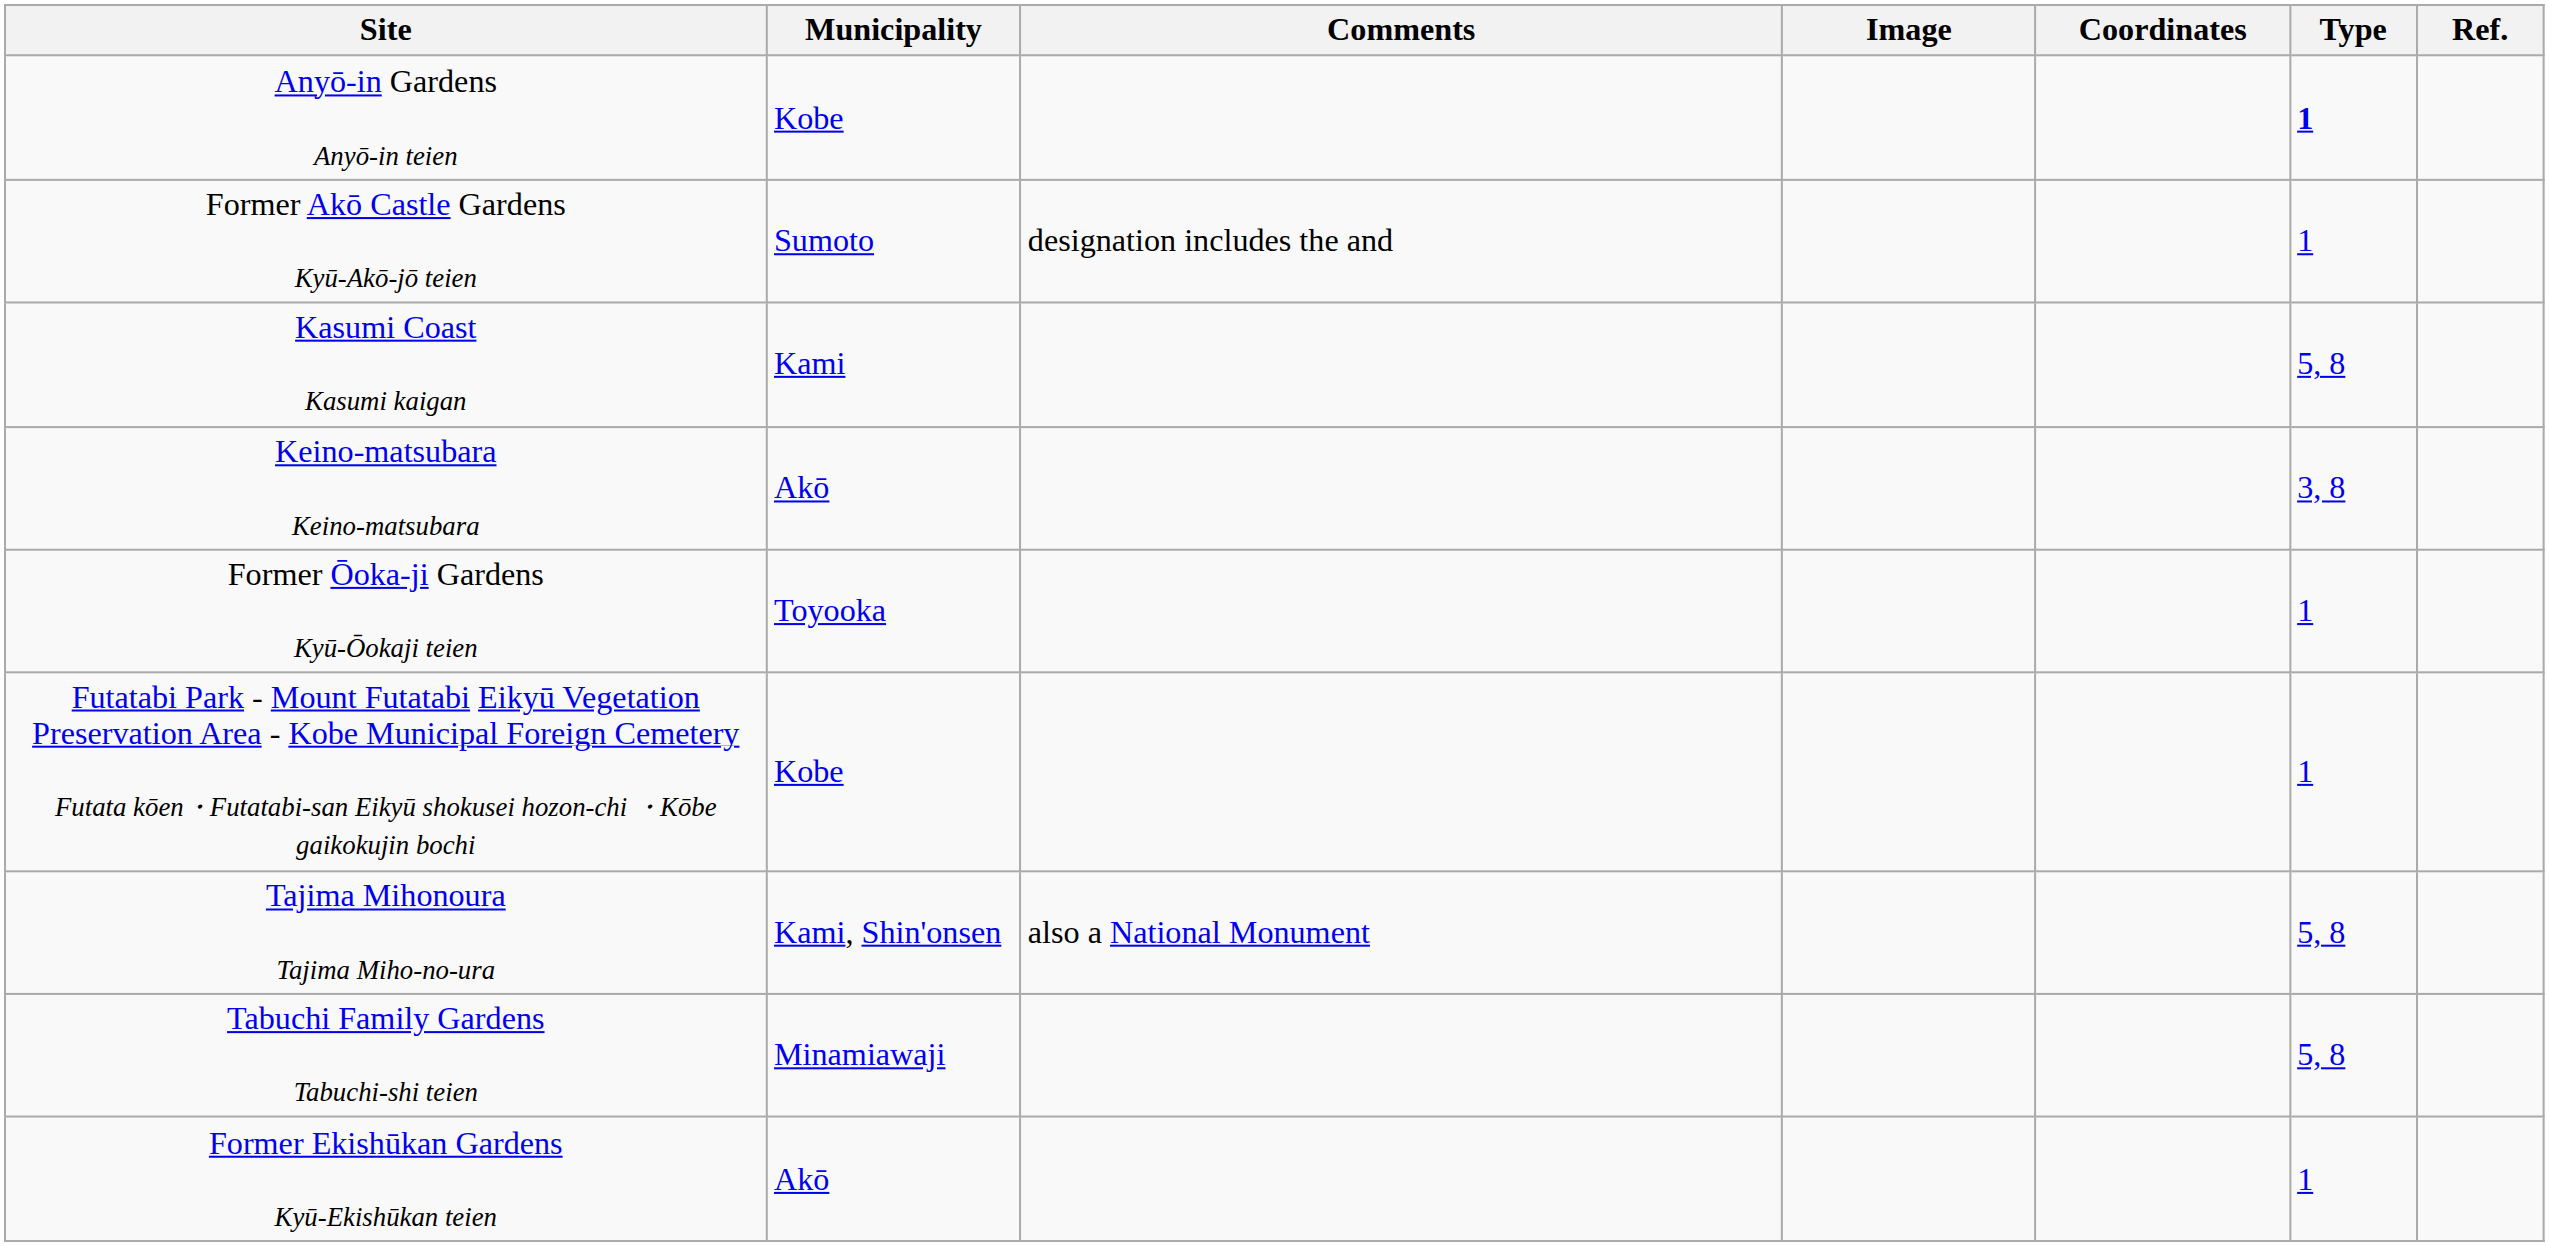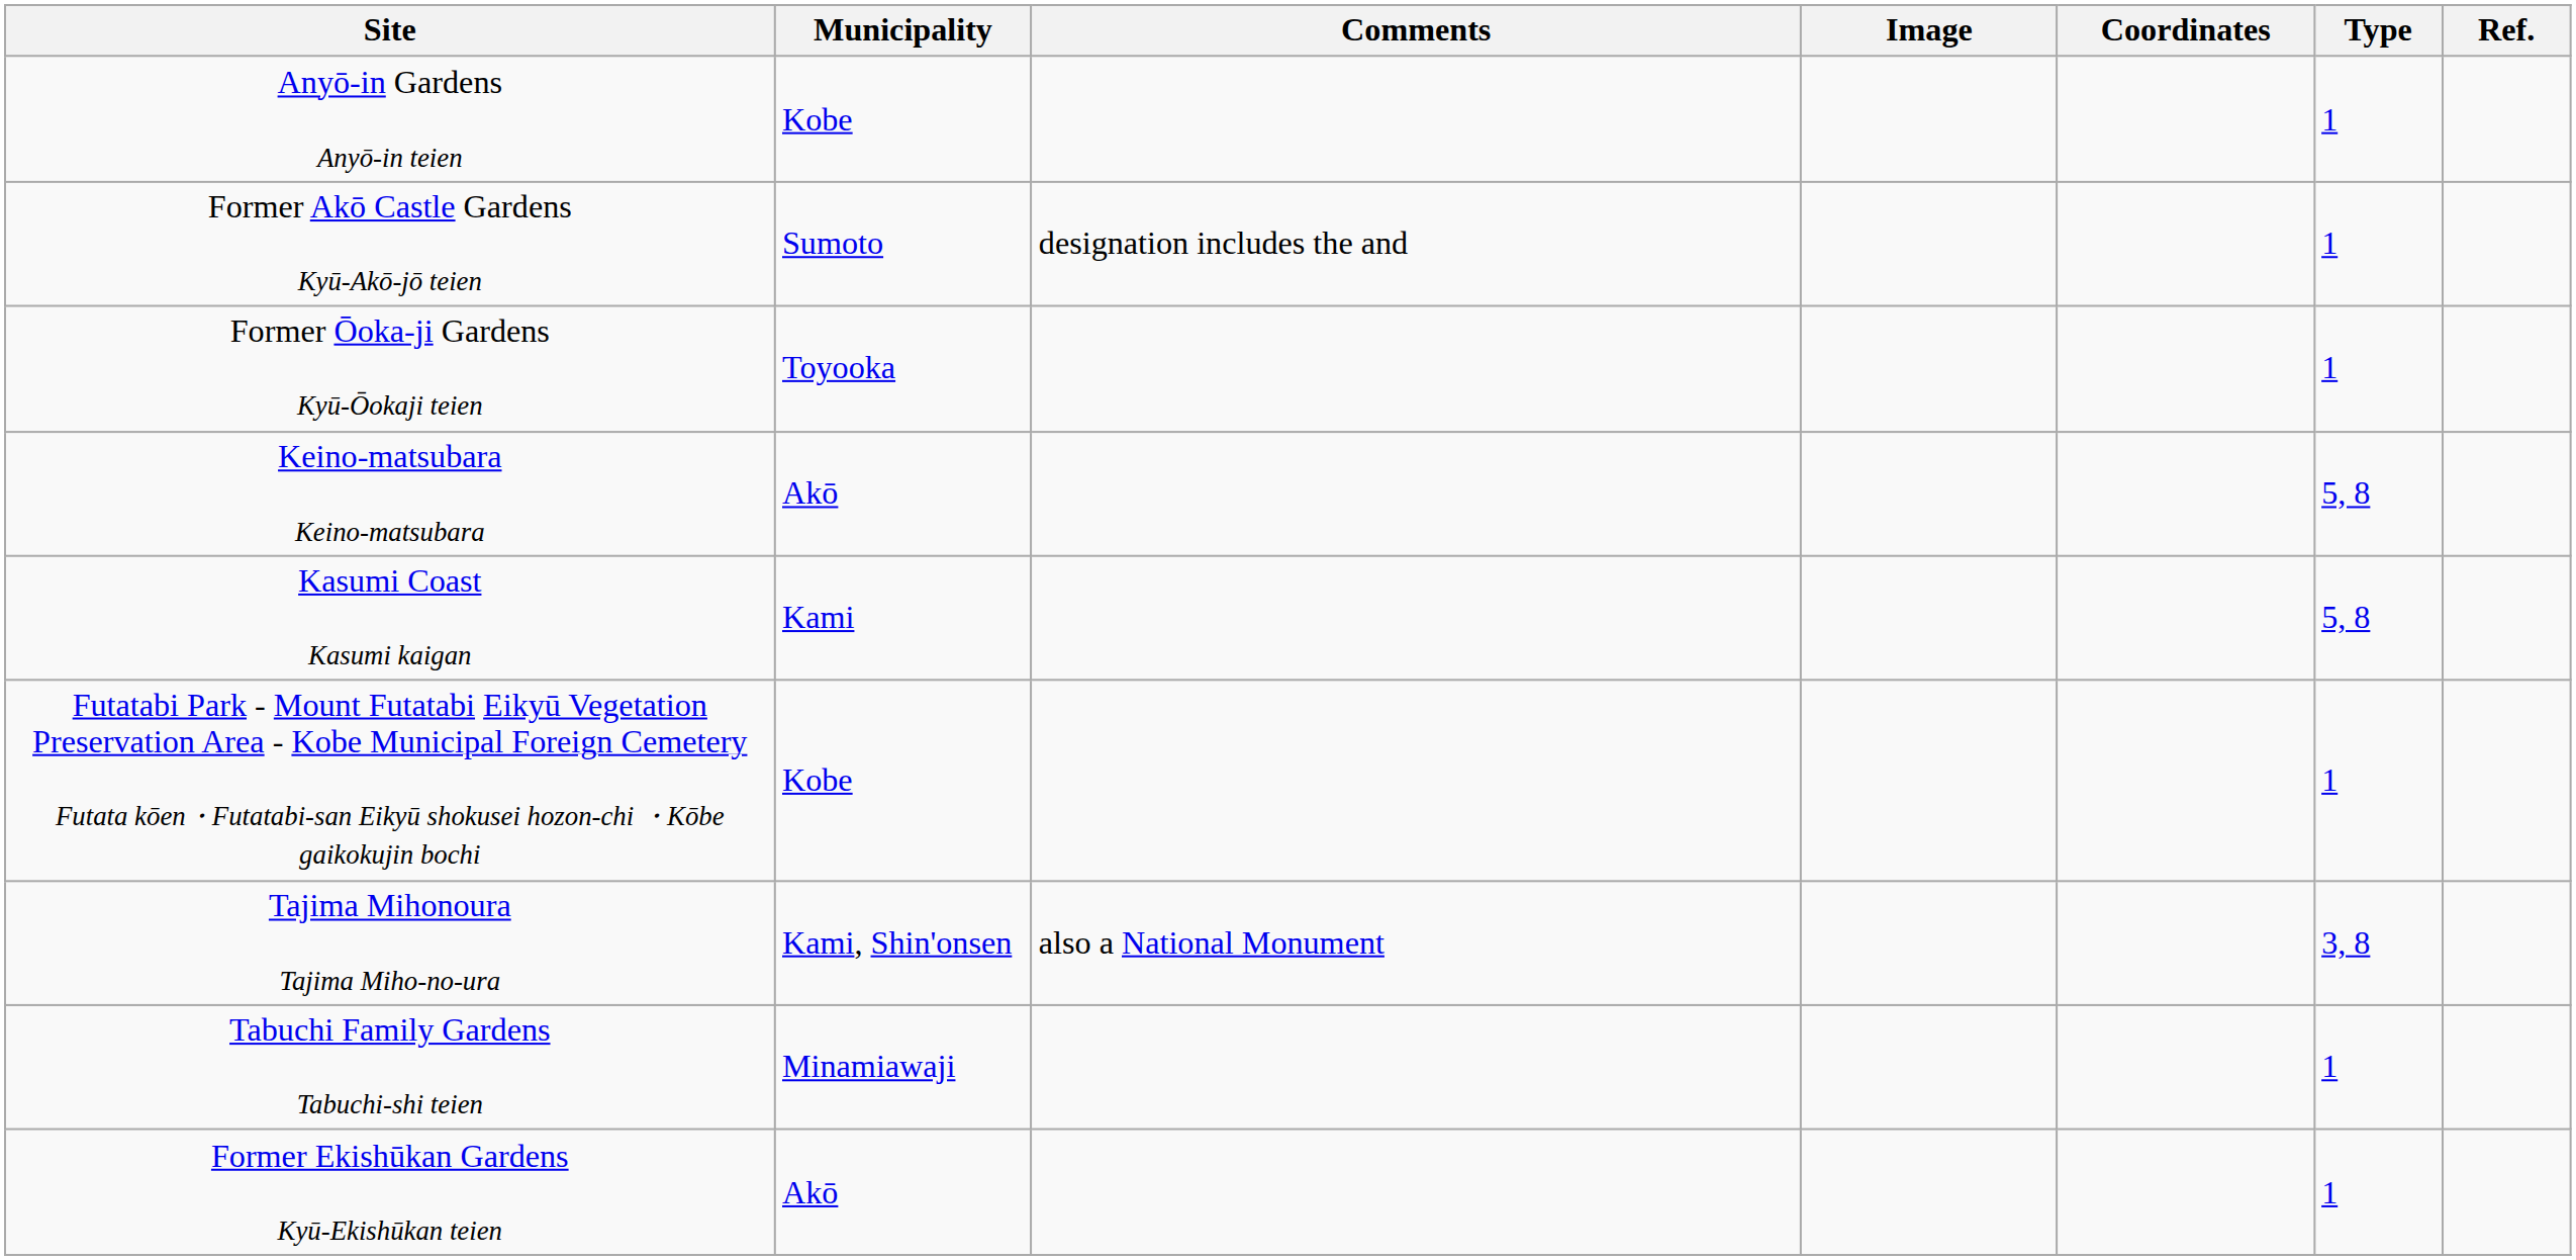Anyō-in Gardens Anyō-in teien | Type: bold -> normal
rows swapped: Former Ōoka-ji Gardens Kyū-Ōokaji teien <-> Kasumi Coast Kasumi kaigan
Keino-matsubara Keino-matsubara | Type: 3, 8 -> 5, 8
Tajima Mihonoura Tajima Miho-no-ura | Type: 5, 8 -> 3, 8
Tabuchi Family Gardens Tabuchi-shi teien | Type: 5, 8 -> 1
